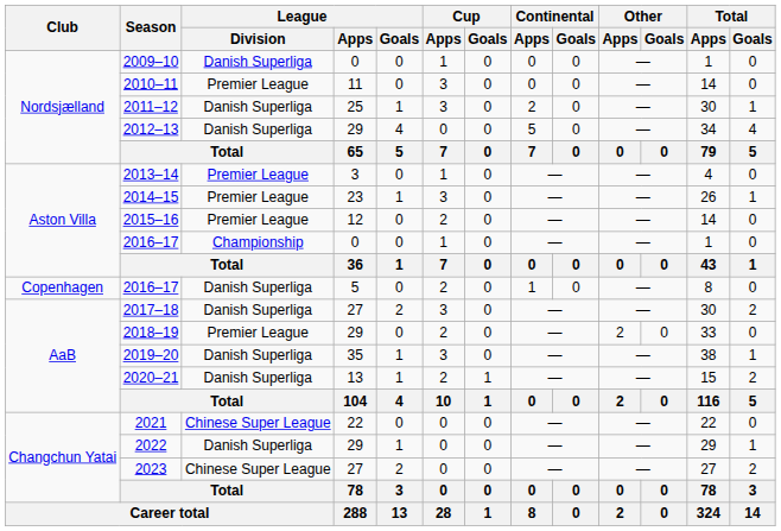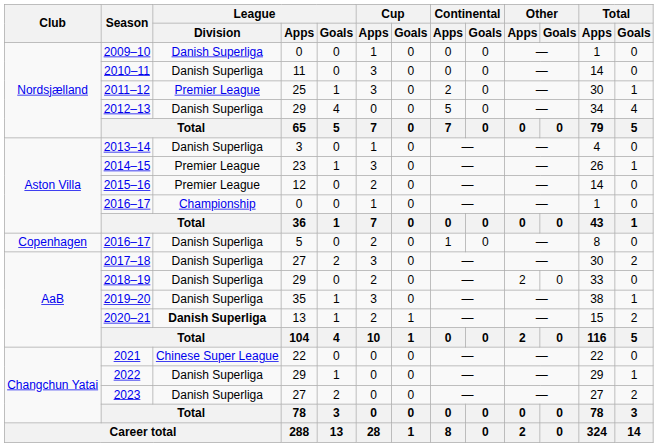2010–11 | League / Division: Premier League -> Danish Superliga
2011–12 | League / Division: Danish Superliga -> Premier League
2013–14 | League / Division: Premier League -> Danish Superliga
2018–19 | League / Division: Premier League -> Danish Superliga
2020–21 | League / Division: normal -> bold
2023 | League / Division: Chinese Super League -> Danish Superliga
